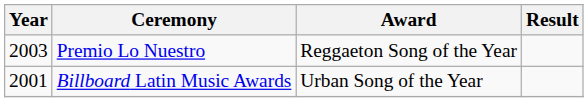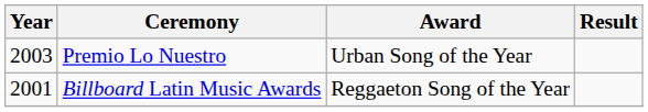Premio Lo Nuestro | Award: Reggaeton Song of the Year -> Urban Song of the Year
Billboard Latin Music Awards | Award: Urban Song of the Year -> Reggaeton Song of the Year
